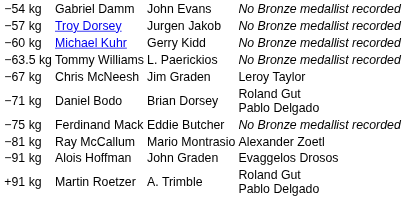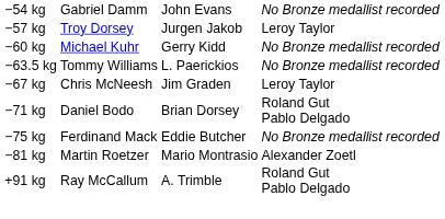−57 kg | column 4: No Bronze medallist recorded -> Leroy Taylor
−81 kg | column 2: Ray McCallum -> Martin Roetzer
- row: −91 kg | Alois Hoffman | John Graden | Evaggelos Drosos
+91 kg | column 2: Martin Roetzer -> Ray McCallum
